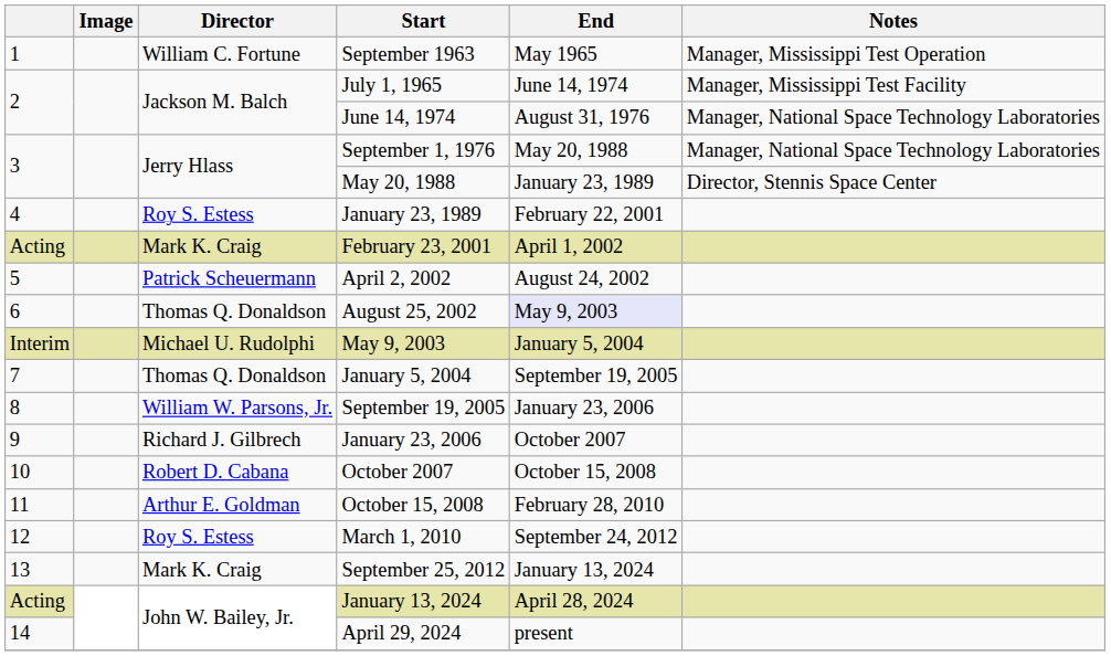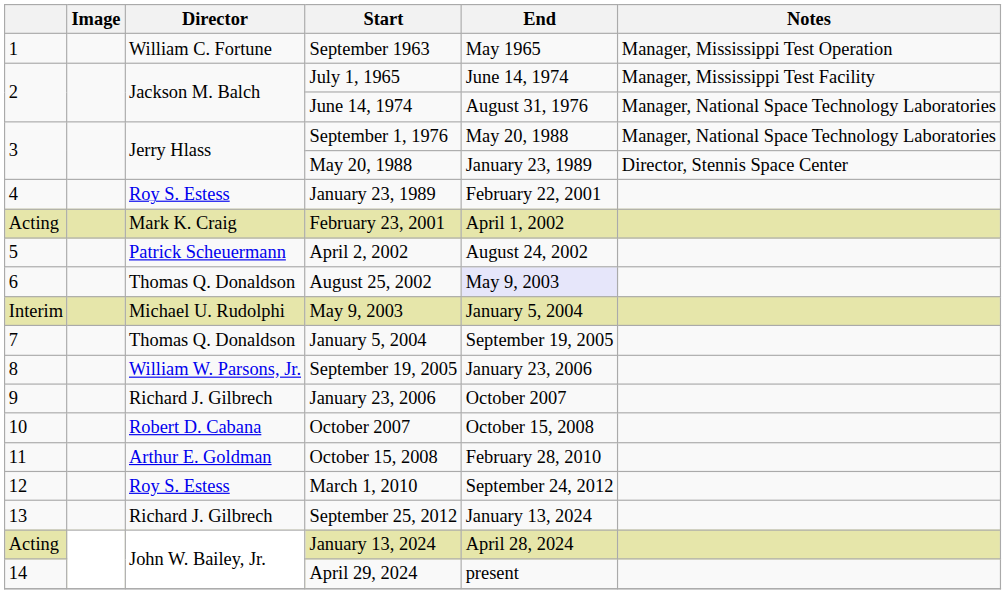September 25, 2012 | Director: Mark K. Craig -> Richard J. Gilbrech
